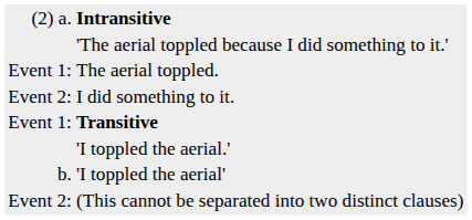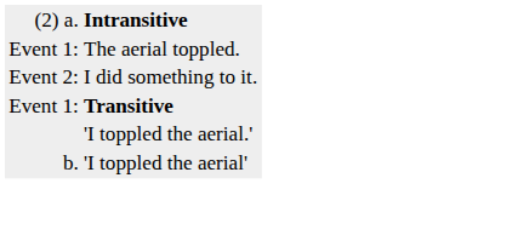- row: 'The aerial toppled because I did something to it.'
- row: Event 2: | (This cannot be separated into two distinct clauses)
